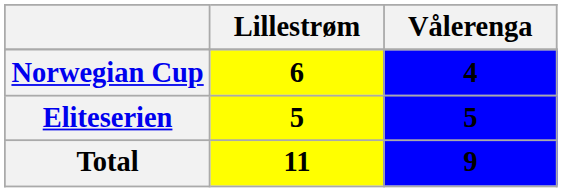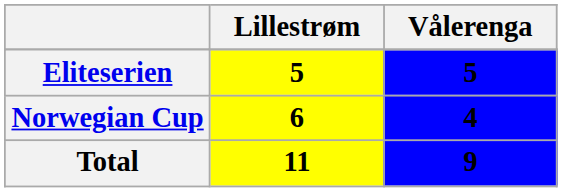rows swapped: Eliteserien <-> Norwegian Cup
